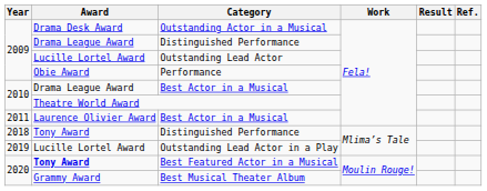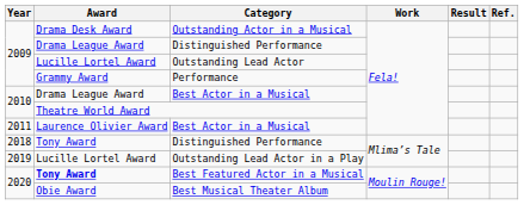Performance | Award: Obie Award -> Grammy Award
Best Musical Theater Album | Award: Grammy Award -> Obie Award
